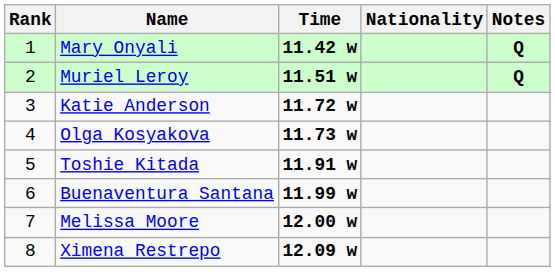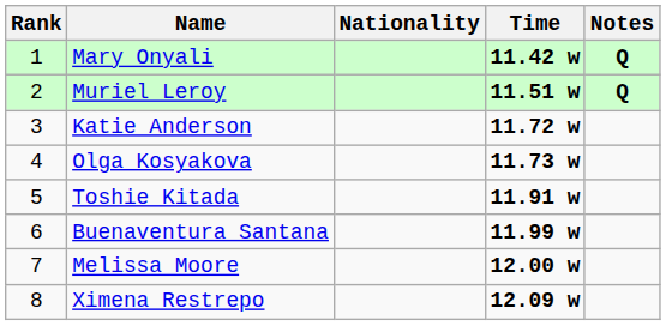columns swapped: Nationality <-> Time
